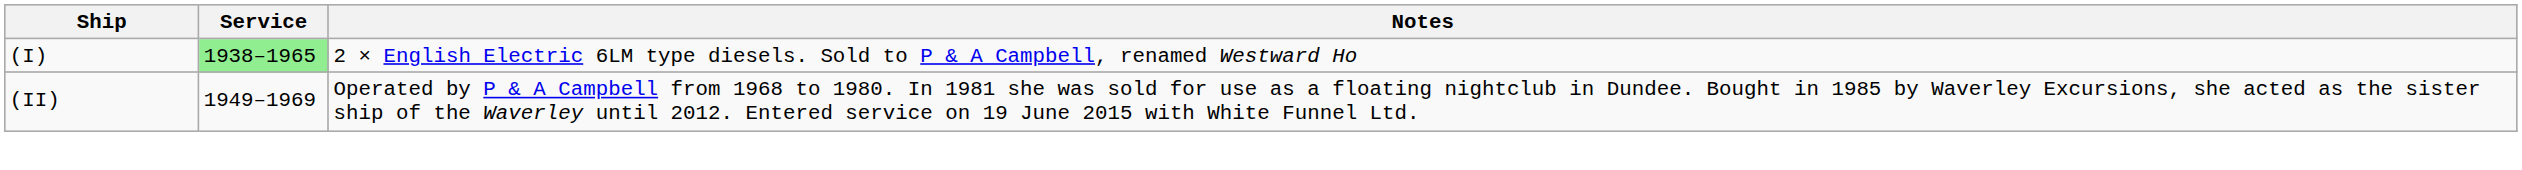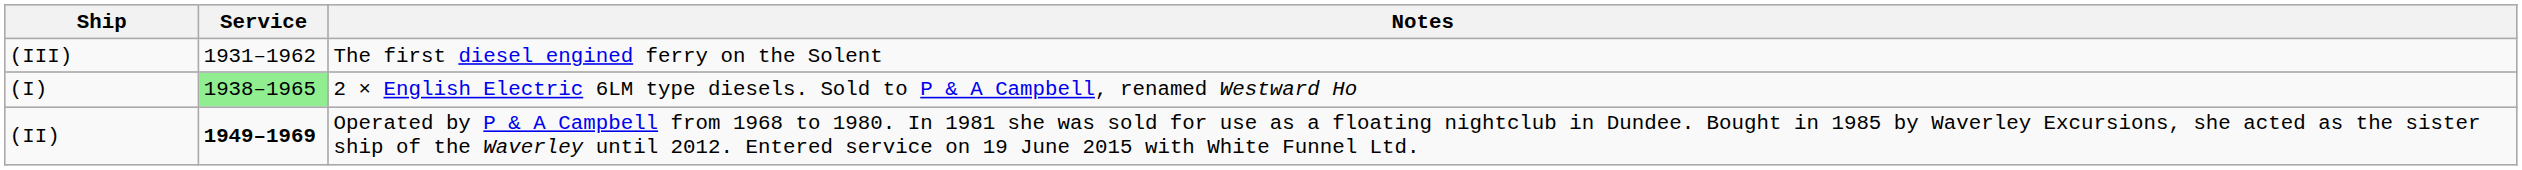+ row: (III) | 1931–1962 | The first diesel engined ferry on the Solent
(II) | Service: normal -> bold
